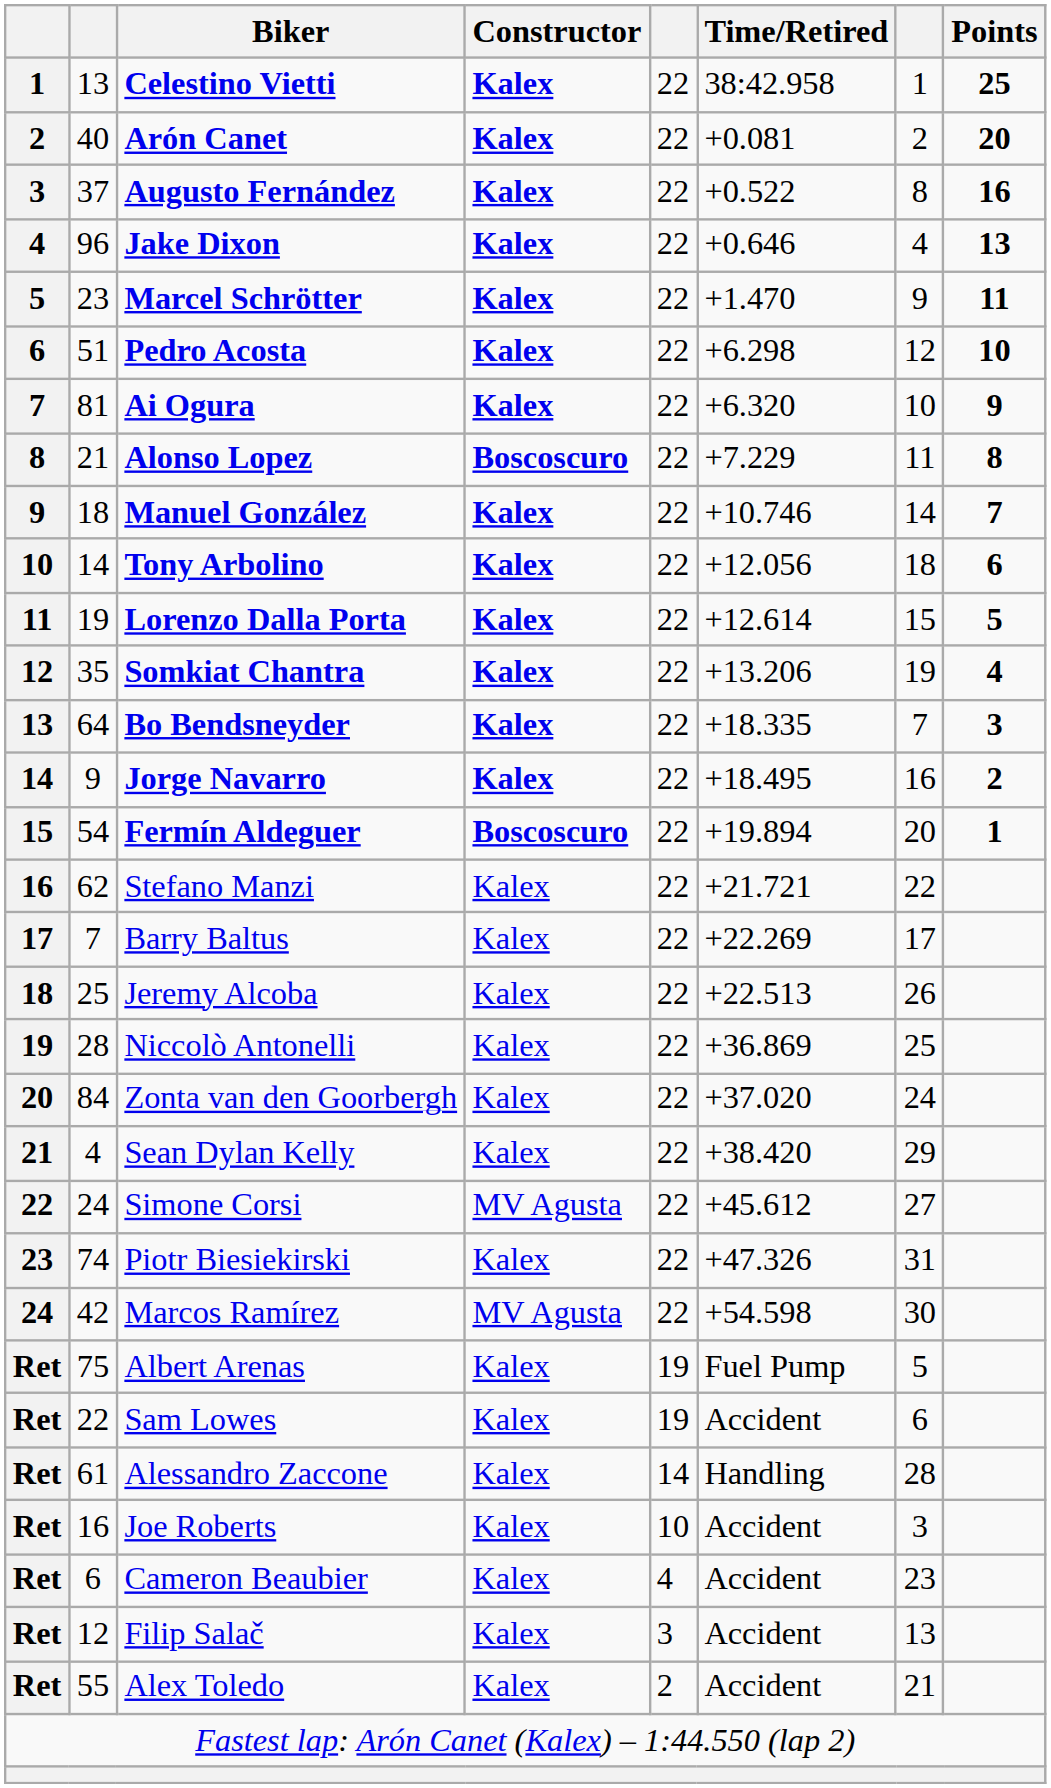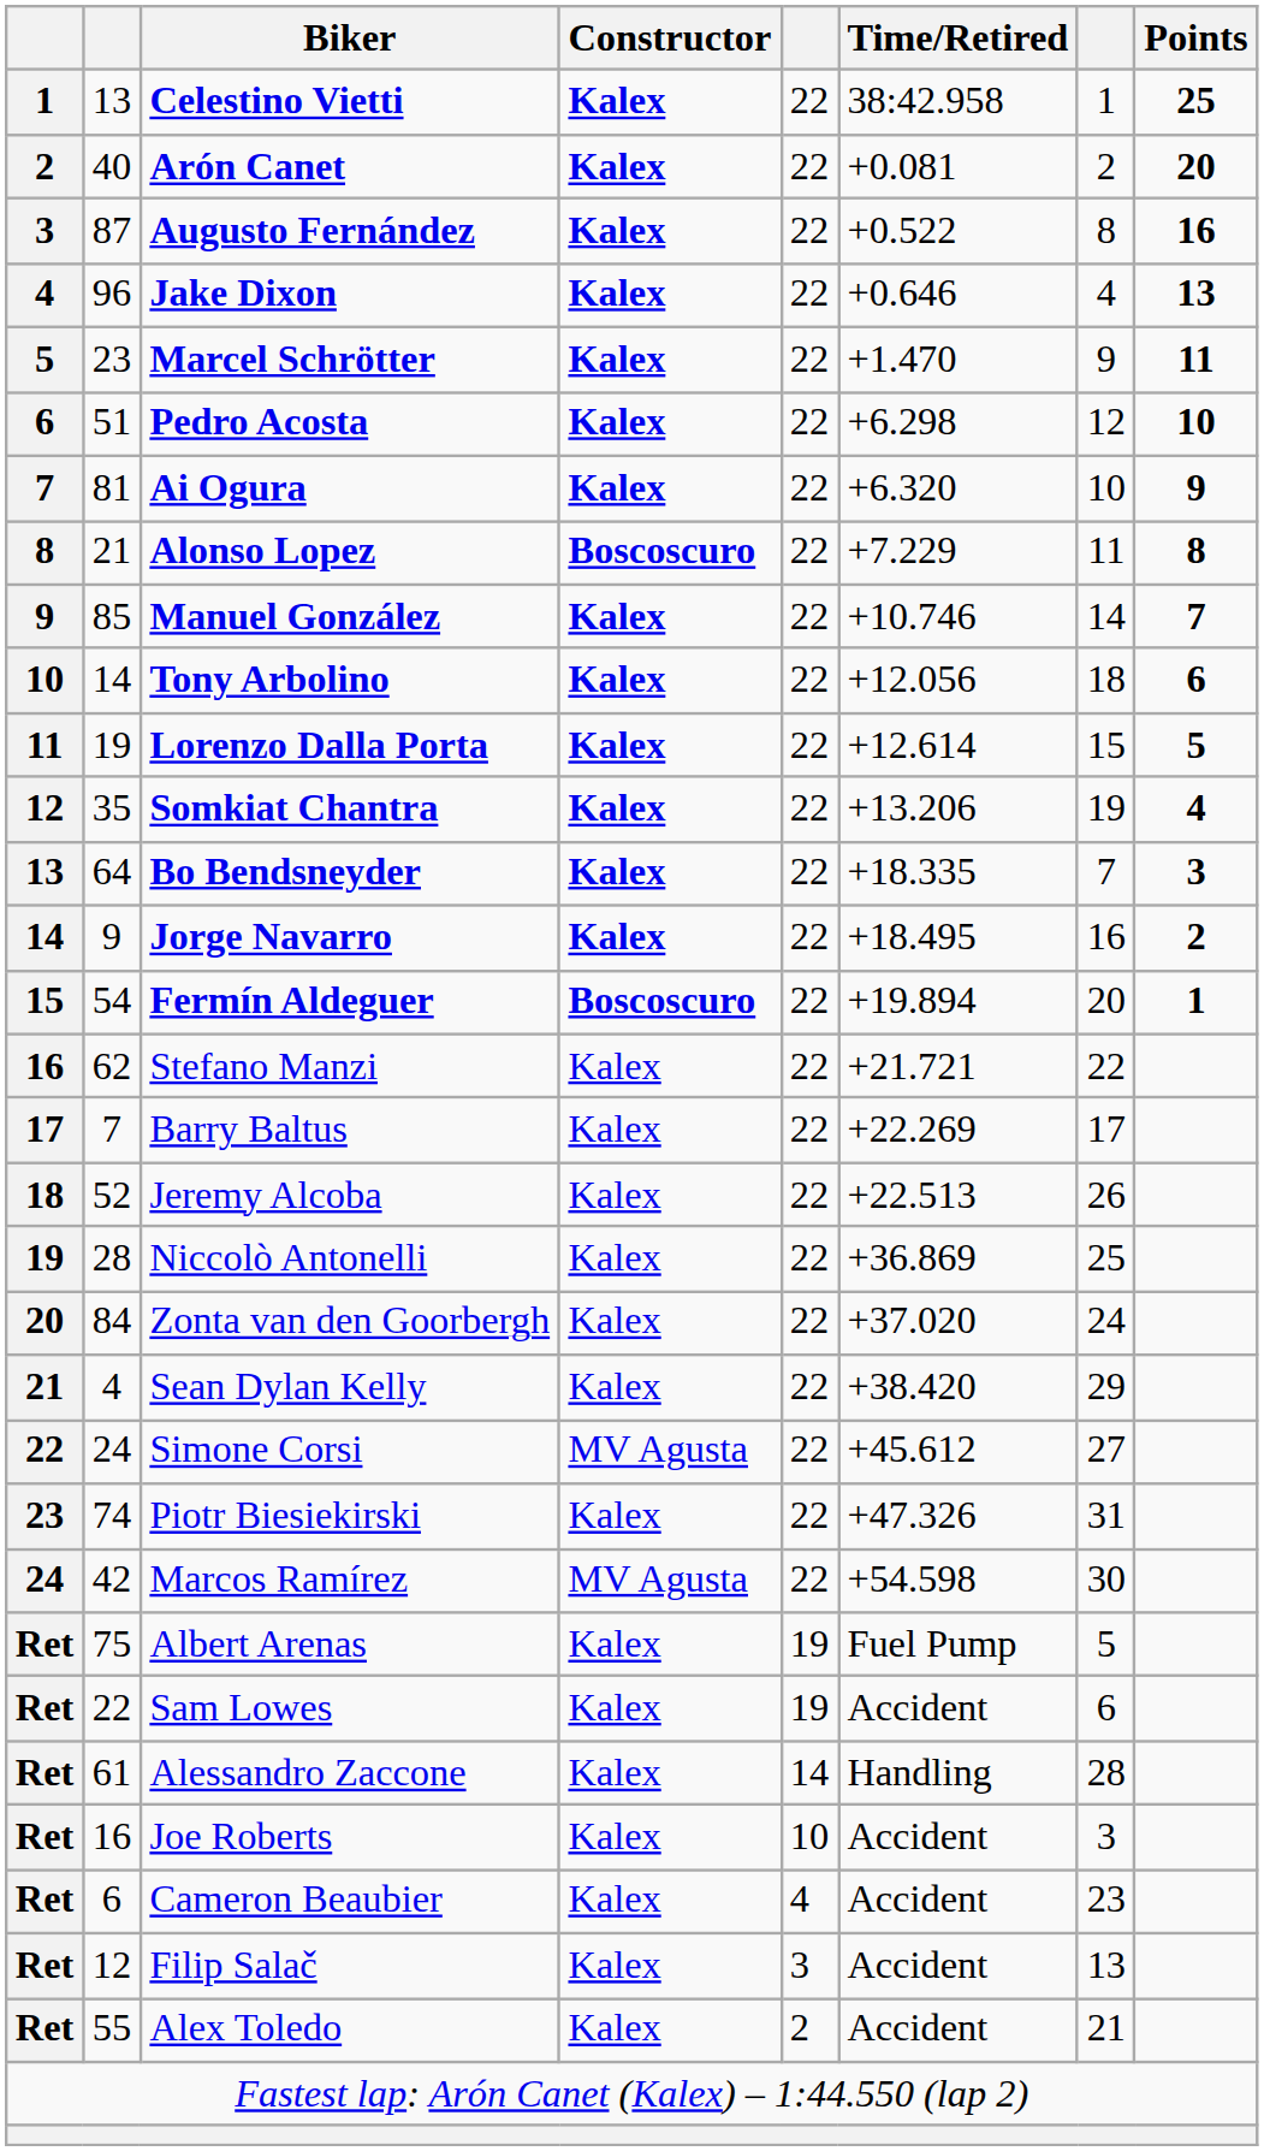Augusto Fernández | column 2: 37 -> 87
Manuel González | column 2: 18 -> 85
Jeremy Alcoba | column 2: 25 -> 52
